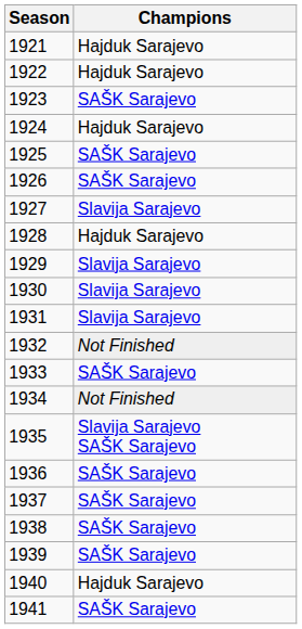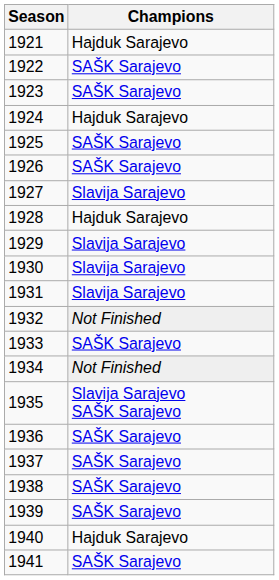1922 | Champions: Hajduk Sarajevo -> SAŠK Sarajevo
